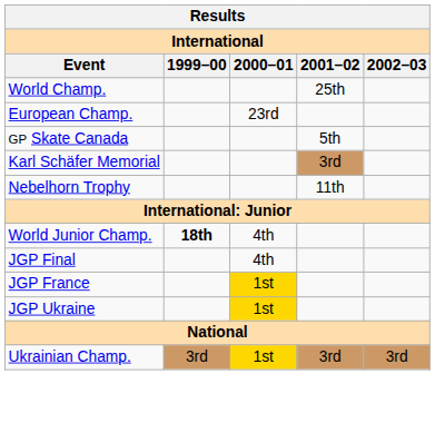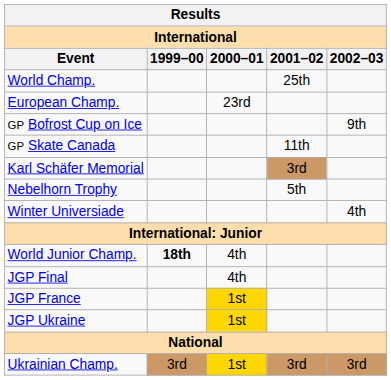+ row: GP Bofrost Cup on Ice | 9th
GP Skate Canada | 2001–02: 5th -> 11th
Nebelhorn Trophy | 2001–02: 11th -> 5th
+ row: Winter Universiade | 4th
